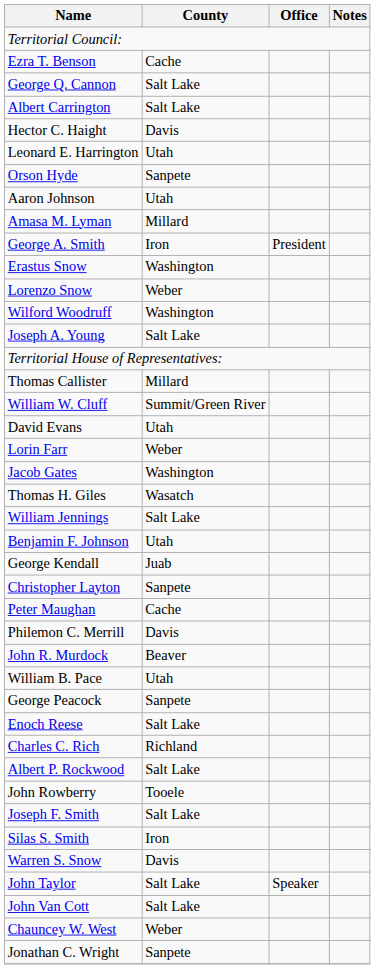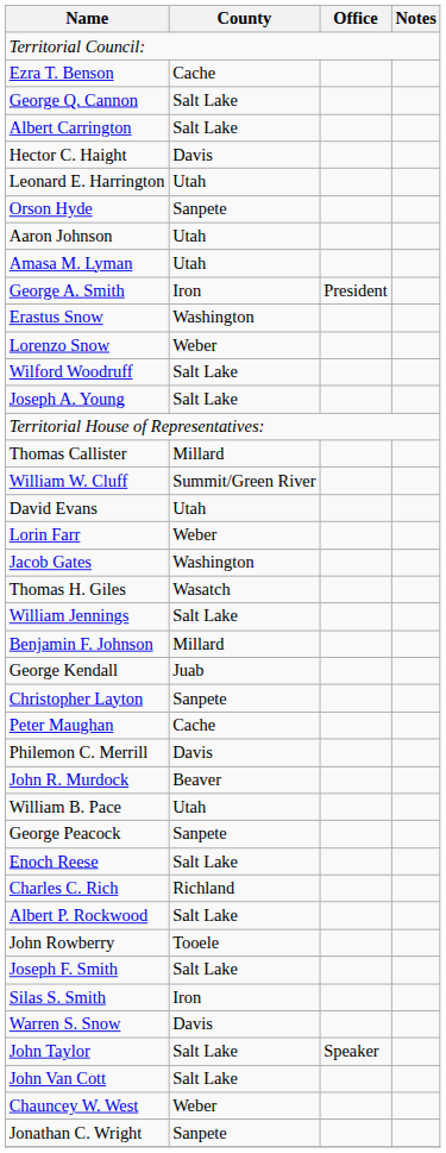Amasa M. Lyman | County: Millard -> Utah
Wilford Woodruff | County: Washington -> Salt Lake
Benjamin F. Johnson | County: Utah -> Millard
